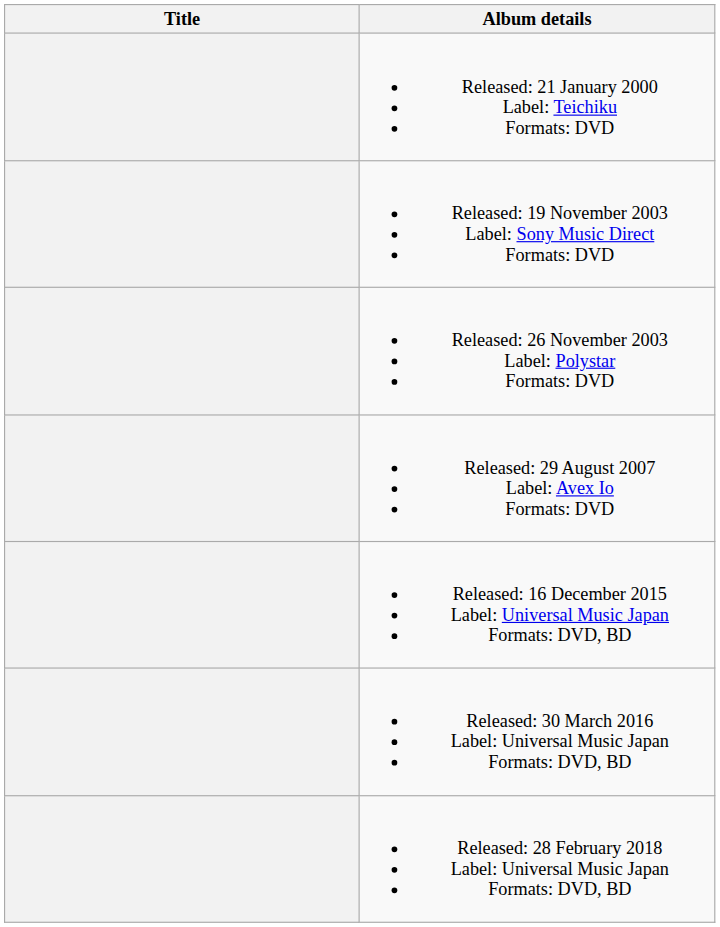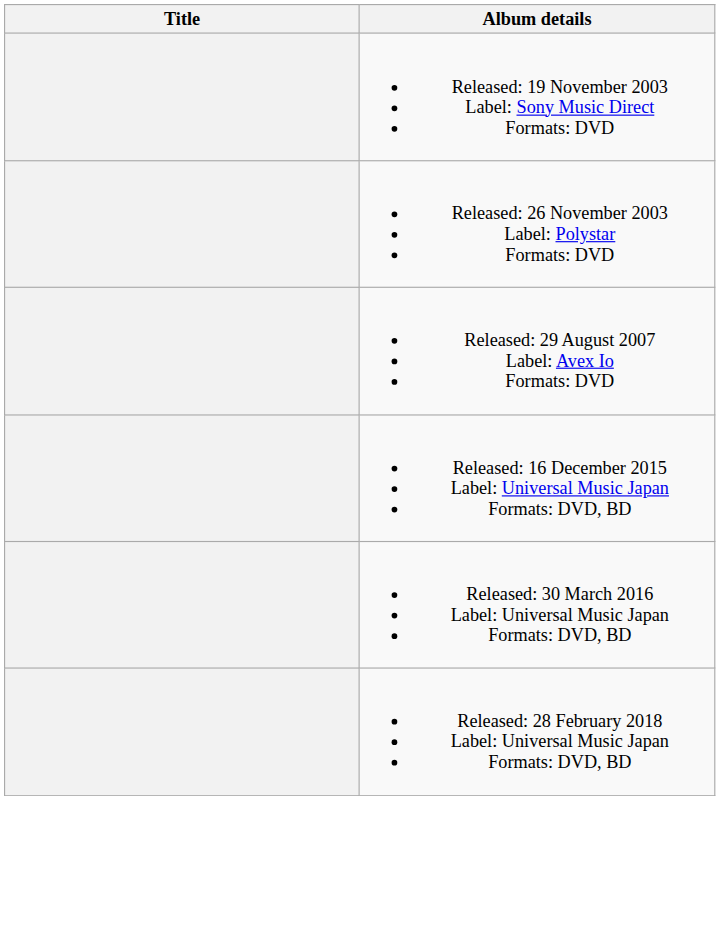- row: Released: 21 January 2000 Label: Teichiku Formats: DVD
